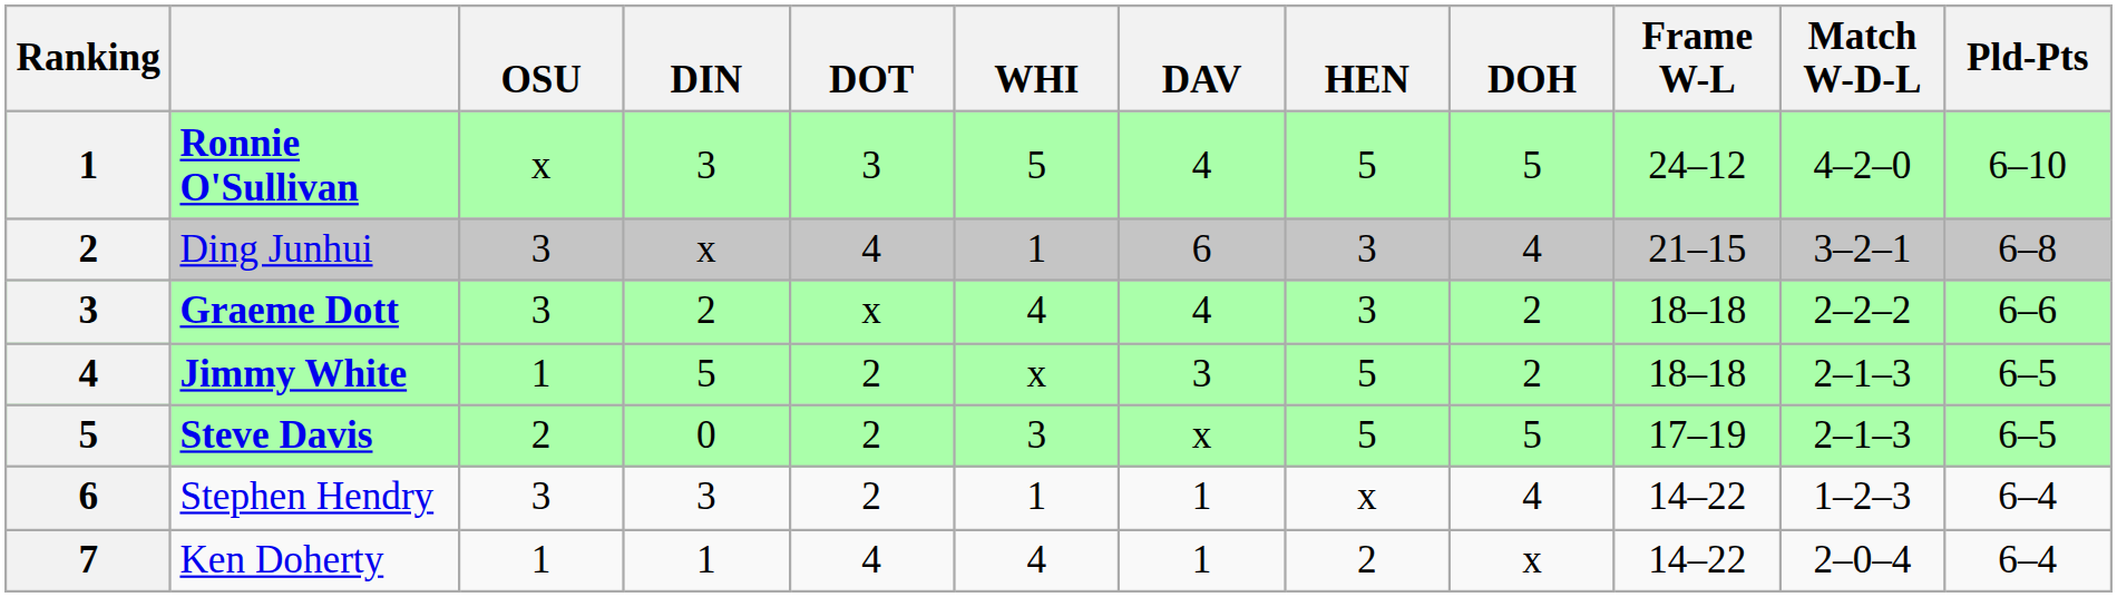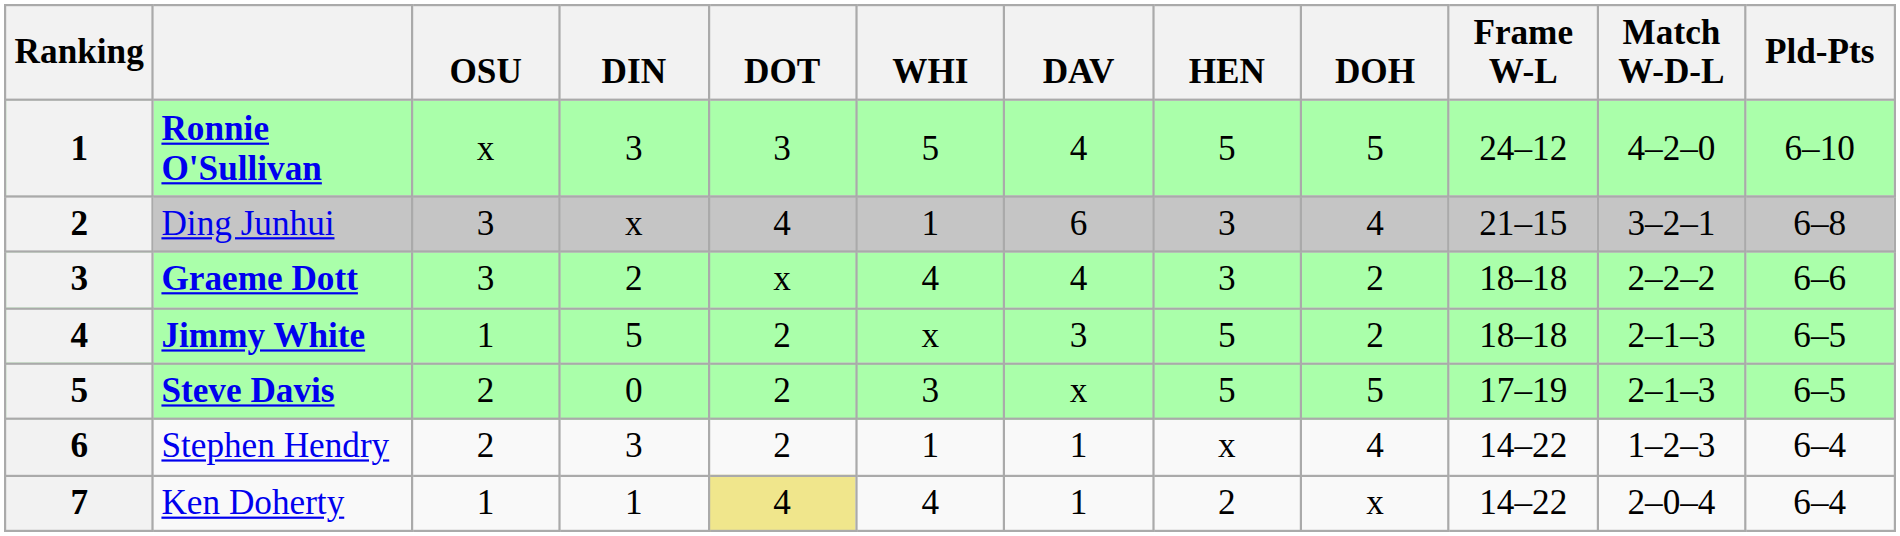Stephen Hendry | OSU: 3 -> 2
Ken Doherty | DOT: no background -> khaki background
